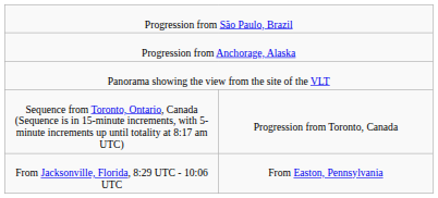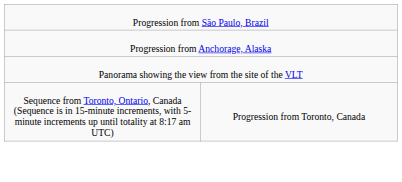- row: From Jacksonville, Florida, 8:29 UTC - 10:06 UTC | From Easton, Pennsylvania
